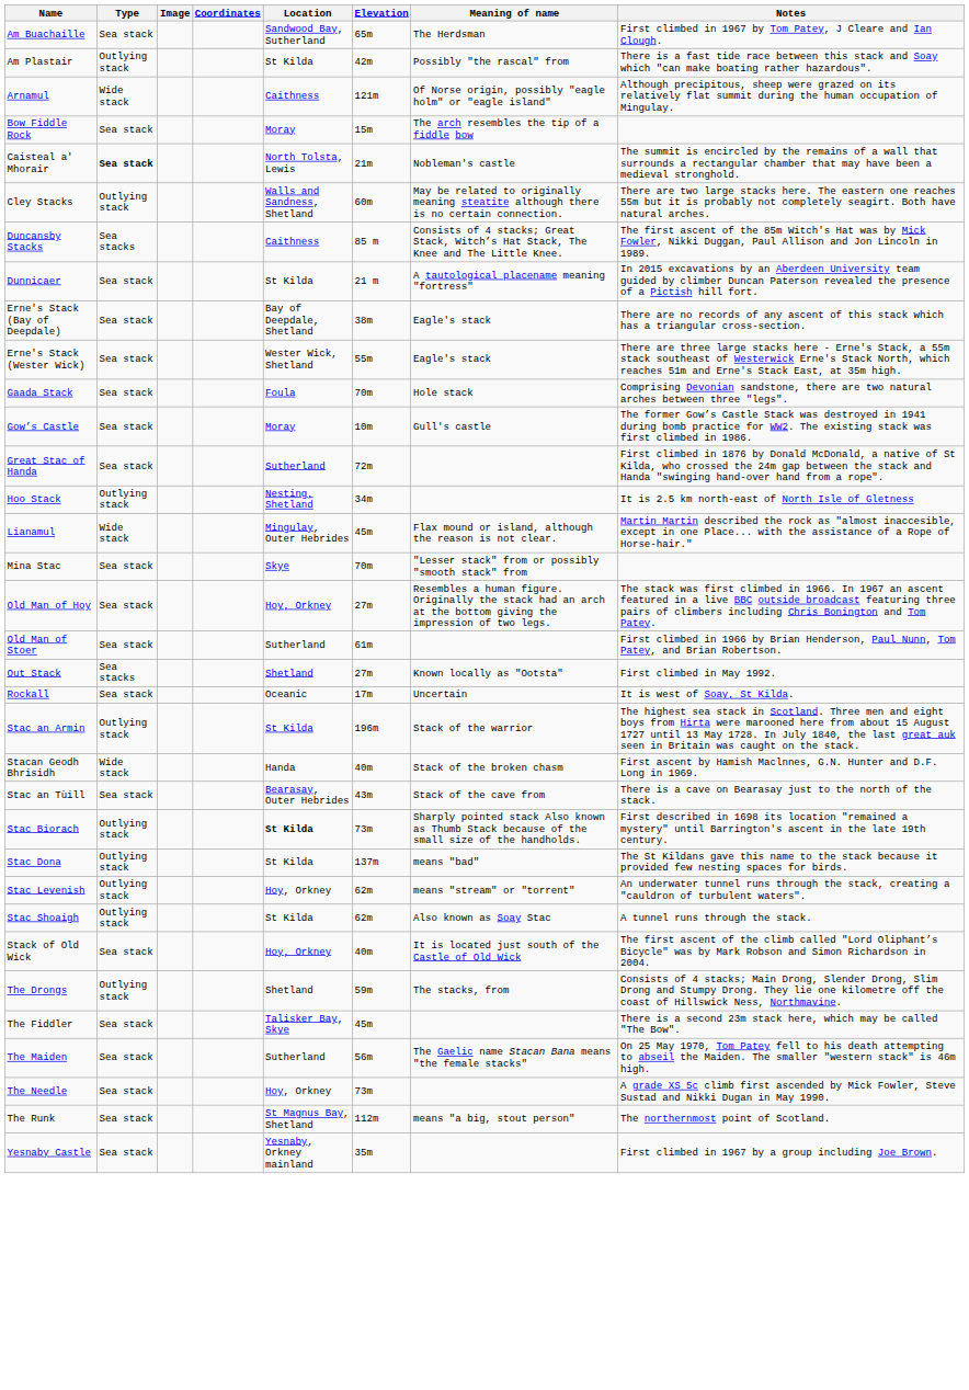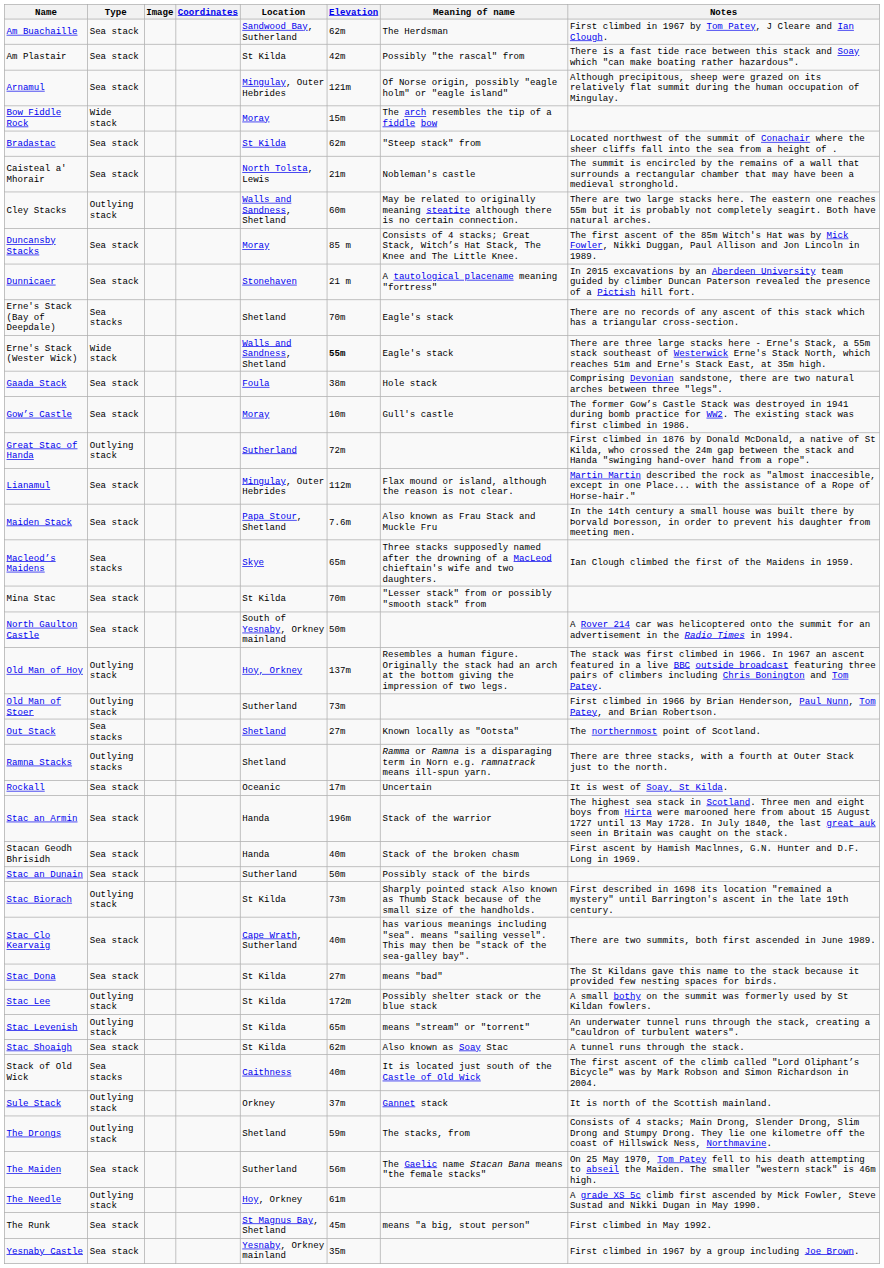Am Buachaille | Elevation: 65m -> 62m
Am Plastair | Type: Outlying stack -> Sea stack
Arnamul | Type: Wide stack -> Sea stack
Arnamul | Location: Caithness -> Mingulay, Outer Hebrides
Bow Fiddle Rock | Type: Sea stack -> Wide stack
+ row: Bradastac | Sea stack | St Kilda | 62m | "Steep stack" from | Located northwest of the summit of Conachair where the sheer cliffs fall into the sea from a height of .
Caisteal a' Mhorair | Type: bold -> normal
Duncansby Stacks | Type: Sea stacks -> Sea stack
Duncansby Stacks | Location: Caithness -> Moray
Dunnicaer | Location: St Kilda -> Stonehaven
Erne's Stack (Bay of Deepdale) | Type: Sea stack -> Sea stacks
Erne's Stack (Bay of Deepdale) | Location: Bay of Deepdale, Shetland -> Shetland
Erne's Stack (Bay of Deepdale) | Elevation: 38m -> 70m
Erne's Stack (Wester Wick) | Type: Sea stack -> Wide stack
Erne's Stack (Wester Wick) | Location: Wester Wick, Shetland -> Walls and Sandness, Shetland
Erne's Stack (Wester Wick) | Elevation: normal -> bold
Gaada Stack | Elevation: 70m -> 38m
Great Stac of Handa | Type: Sea stack -> Outlying stack
- row: Hoo Stack | Outlying stack | Nesting, Shetland | 34m | It is 2.5 km north-east of North Isle of Gletness
Lianamul | Type: Wide stack -> Sea stack
Lianamul | Elevation: 45m -> 112m
+ row: Maiden Stack | Sea stack | Papa Stour, Shetland | 7.6m | Also known as Frau Stack and Muckle Fru | In the 14th century a small house was built there by Þorvald Þoresson, in order to prevent his daughter from meeting men.
+ row: Macleod’s Maidens | Sea stacks | Skye | 65m | Three stacks supposedly named after the drowning of a MacLeod chieftain's wife and two daughters. | Ian Clough climbed the first of the Maidens in 1959.
Mina Stac | Location: Skye -> St Kilda
+ row: North Gaulton Castle | Sea stack | South of Yesnaby, Orkney mainland | 50m | A Rover 214 car was helicoptered onto the summit for an advertisement in the Radio Times in 1994.
Old Man of Hoy | Type: Sea stack -> Outlying stack
Old Man of Hoy | Elevation: 27m -> 137m
Old Man of Stoer | Type: Sea stack -> Outlying stack
Old Man of Stoer | Elevation: 61m -> 73m
Out Stack | Notes: First climbed in May 1992. -> The northernmost point of Scotland.
+ row: Ramna Stacks | Outlying stacks | Shetland | Ramma or Ramna is a disparaging term in Norn e.g. ramnatrack means ill-spun yarn. | There are three stacks, with a fourth at Outer Stack just to the north.
Stac an Armin | Type: Outlying stack -> Sea stack
Stac an Armin | Location: St Kilda -> Handa
Stacan Geodh Bhrisidh | Type: Wide stack -> Sea stack
+ row: Stac an Dunain | Sea stack | Sutherland | 50m | Possibly stack of the birds
- row: Stac an Tùill | Sea stack | Bearasay, Outer Hebrides | 43m | Stack of the cave from | There is a cave on Bearasay just to the north of the stack.
Stac Biorach | Location: bold -> normal
+ row: Stac Clo Kearvaig | Sea stack | Cape Wrath, Sutherland | 40m | has various meanings including "sea". means "sailing vessel". This may then be "stack of the sea-galley bay". | There are two summits, both first ascended in June 1989.
Stac Dona | Type: Outlying stack -> Sea stack
Stac Dona | Elevation: 137m -> 27m
+ row: Stac Lee | Outlying stack | St Kilda | 172m | Possibly shelter stack or the blue stack | A small bothy on the summit was formerly used by St Kildan fowlers.
Stac Levenish | Location: Hoy, Orkney -> St Kilda
Stac Levenish | Elevation: 62m -> 65m
Stac Shoaigh | Type: Outlying stack -> Sea stack
Stack of Old Wick | Type: Sea stack -> Sea stacks
Stack of Old Wick | Location: Hoy, Orkney -> Caithness
+ row: Sule Stack | Outlying stack | Orkney | 37m | Gannet stack | It is north of the Scottish mainland.
- row: The Fiddler | Sea stack | Talisker Bay, Skye | 45m | There is a second 23m stack here, which may be called "The Bow".
The Needle | Type: Sea stack -> Outlying stack
The Needle | Elevation: 73m -> 61m
The Runk | Elevation: 112m -> 45m
The Runk | Notes: The northernmost point of Scotland. -> First climbed in May 1992.
